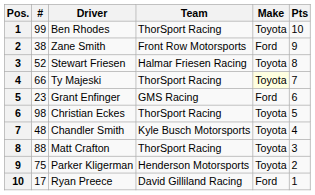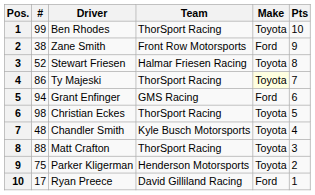Ty Majeski | #: 66 -> 86
Grant Enfinger | #: 23 -> 94
